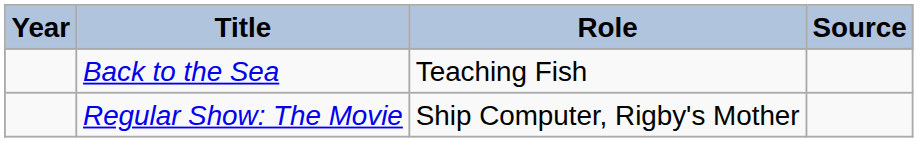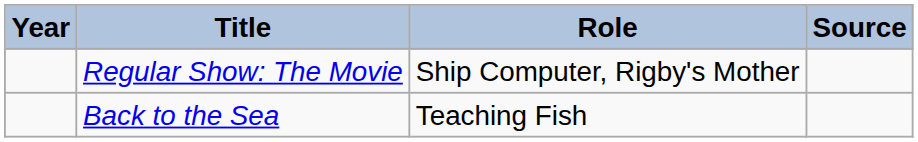rows swapped: Back to the Sea <-> Regular Show: The Movie
